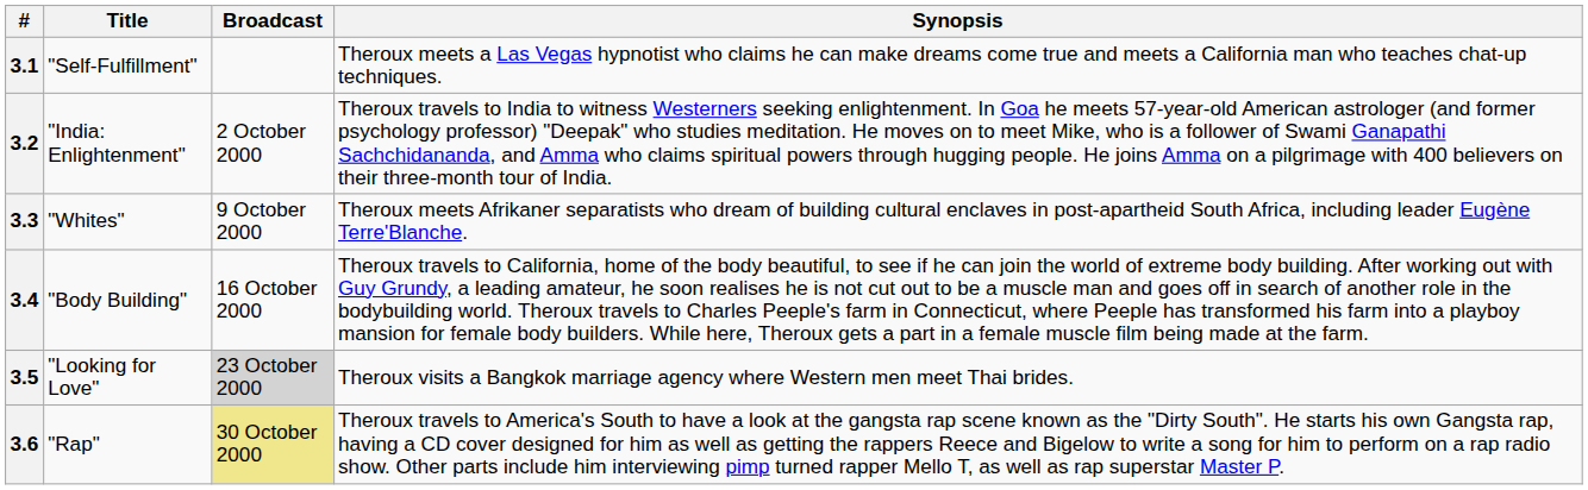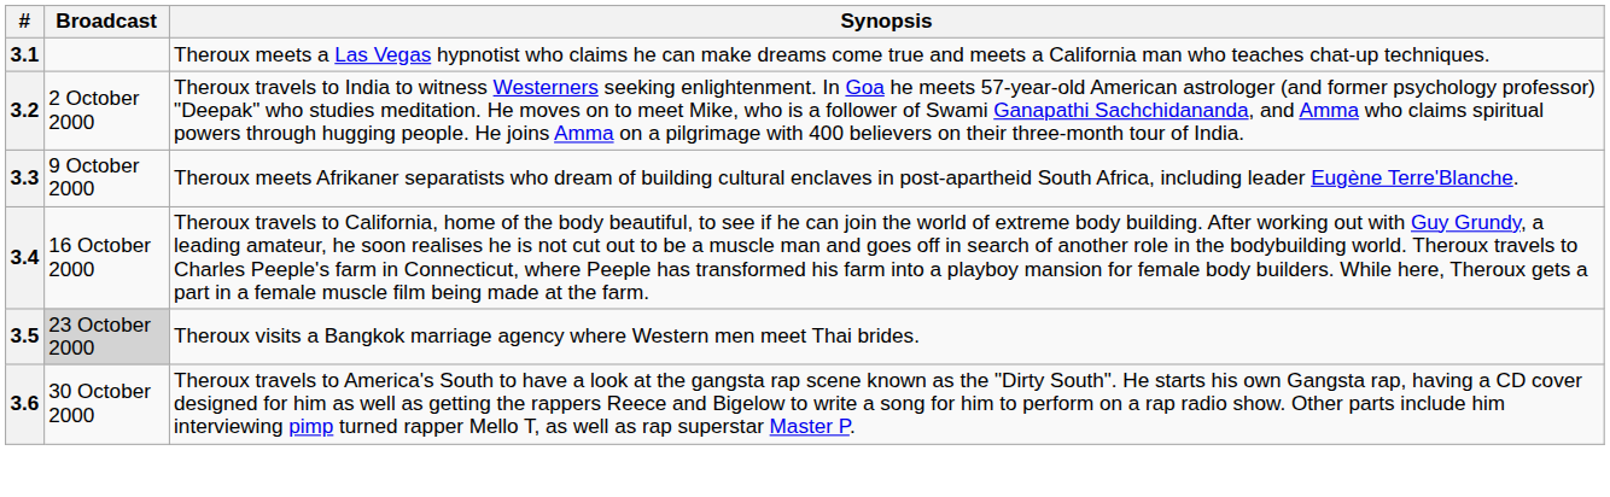- column: Title | "Self-Fulfillment" | "India: Enlightenment" | "Whites" | "Body Building" | "Looking for Love" | "Rap"
3.6 | Broadcast: khaki background -> no background
